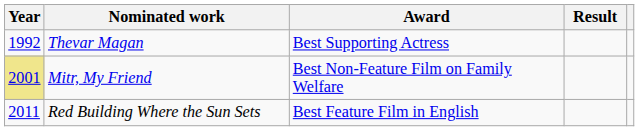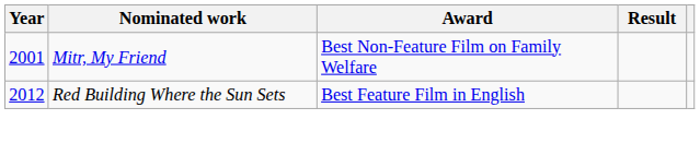- row: 1992 | Thevar Magan | Best Supporting Actress
Mitr, My Friend | Year: khaki background -> no background
Red Building Where the Sun Sets | Year: 2011 -> 2012
